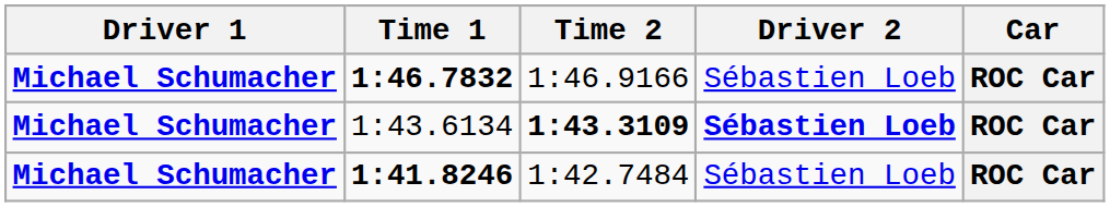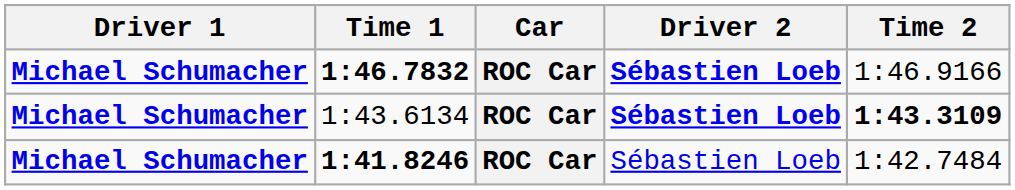columns swapped: Car <-> Time 2
1:46.7832 | Driver 2: normal -> bold
